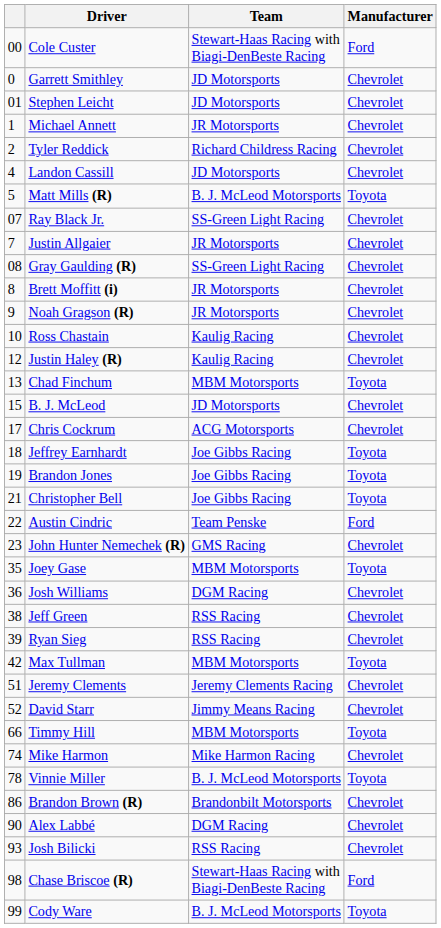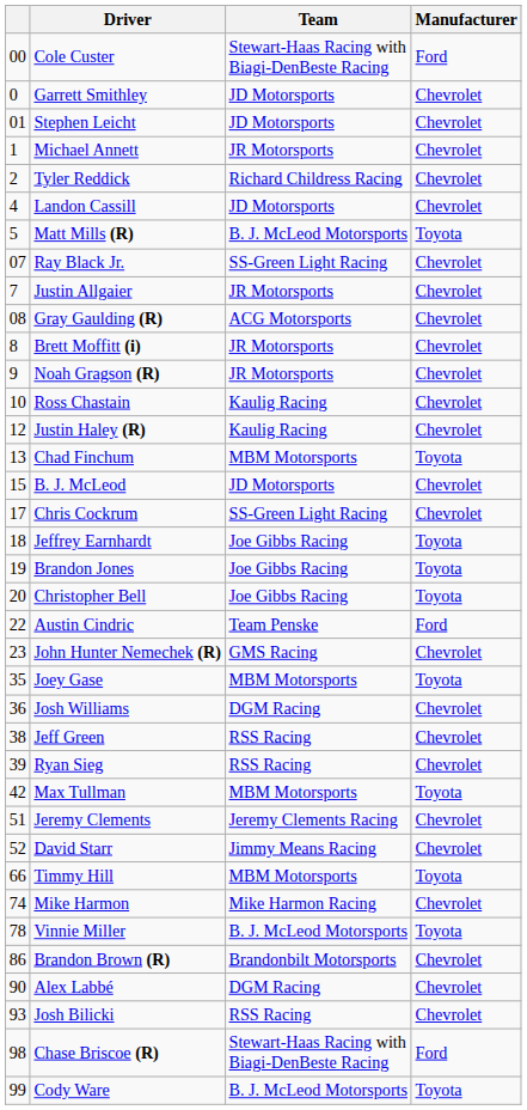Gray Gaulding (R) | Team: SS-Green Light Racing -> ACG Motorsports
Chris Cockrum | Team: ACG Motorsports -> SS-Green Light Racing
Christopher Bell | column 1: 21 -> 20
